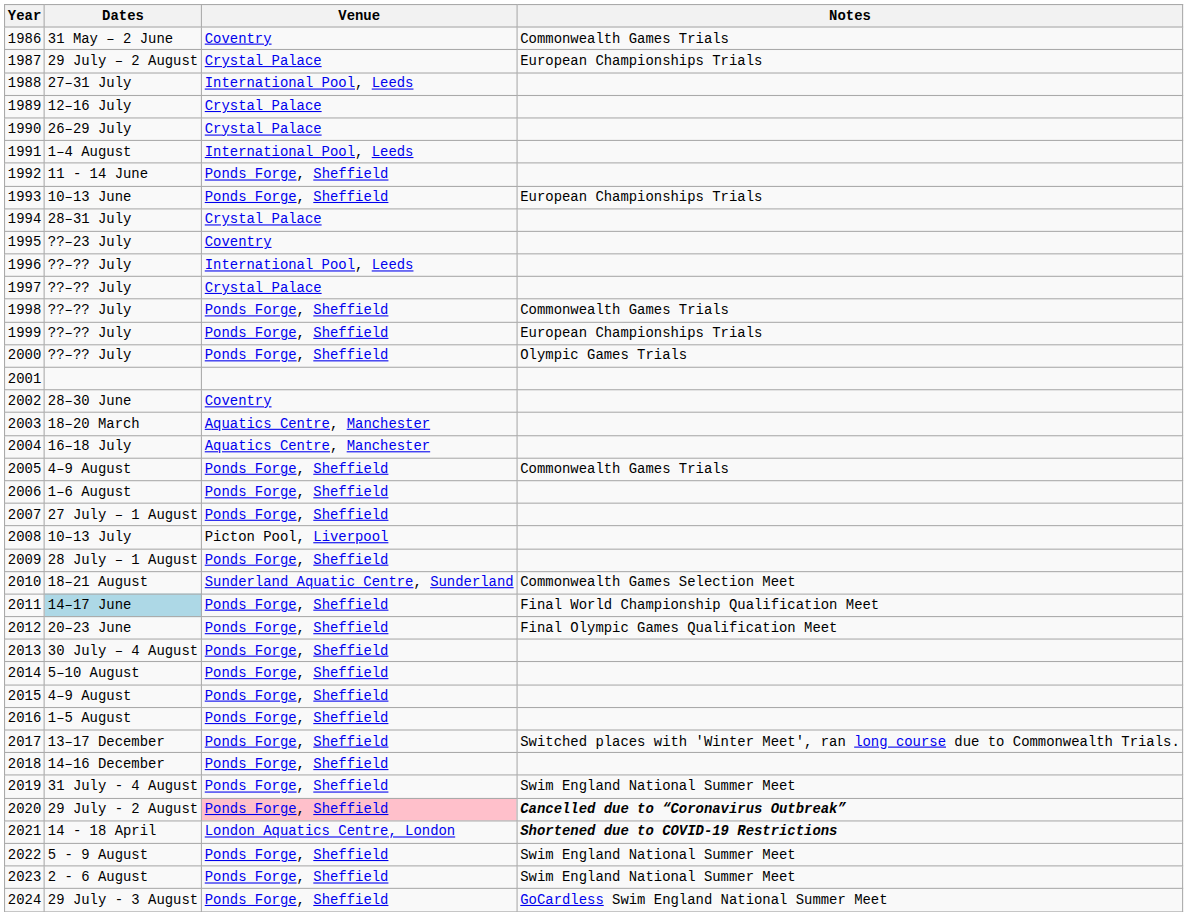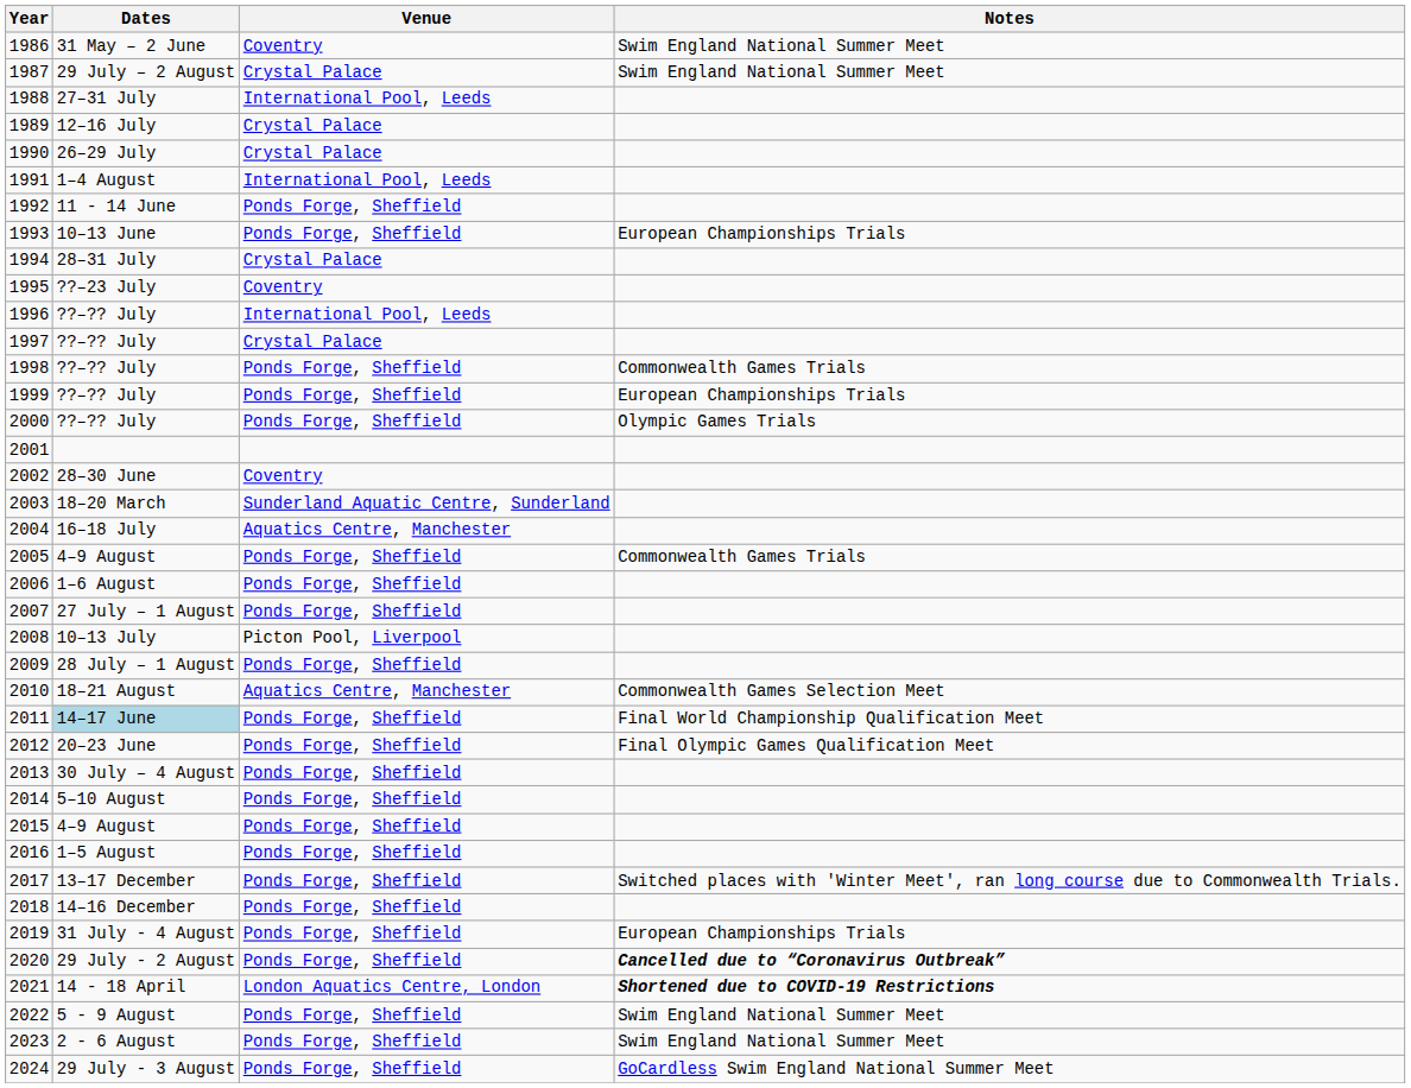1986 | Notes: Commonwealth Games Trials -> Swim England National Summer Meet
1987 | Notes: European Championships Trials -> Swim England National Summer Meet
2003 | Venue: Aquatics Centre, Manchester -> Sunderland Aquatic Centre, Sunderland
2010 | Venue: Sunderland Aquatic Centre, Sunderland -> Aquatics Centre, Manchester
2019 | Notes: Swim England National Summer Meet -> European Championships Trials
2020 | Venue: pink background -> no background
